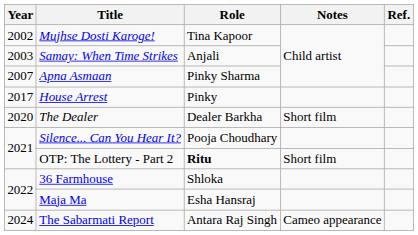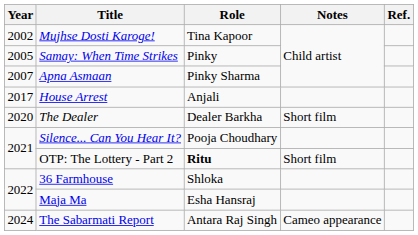Samay: When Time Strikes | Year: 2003 -> 2005
Samay: When Time Strikes | Role: Anjali -> Pinky
House Arrest | Role: Pinky -> Anjali
